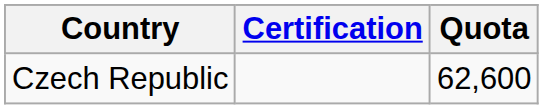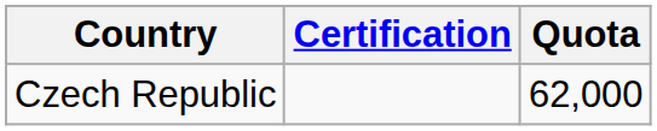Czech Republic | Quota: 62,600 -> 62,000
